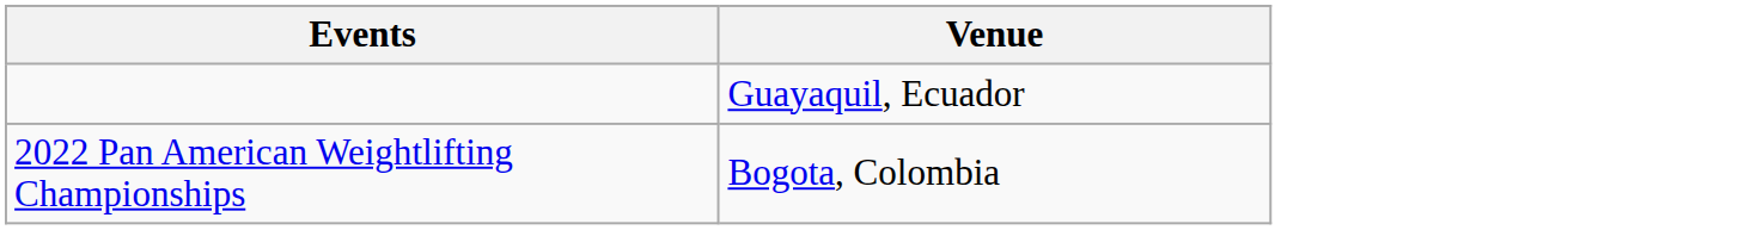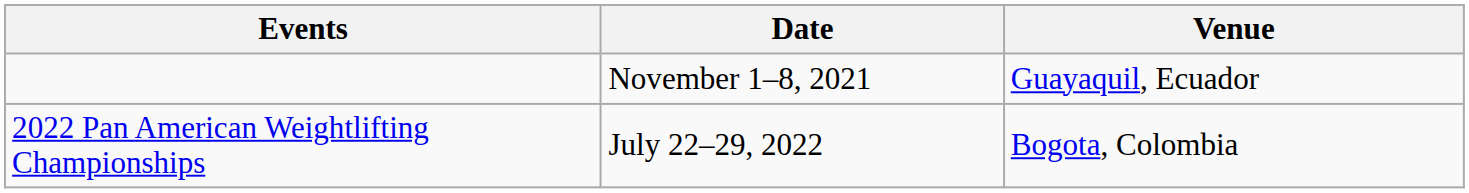+ column: Date | November 1–8, 2021 | July 22–29, 2022
